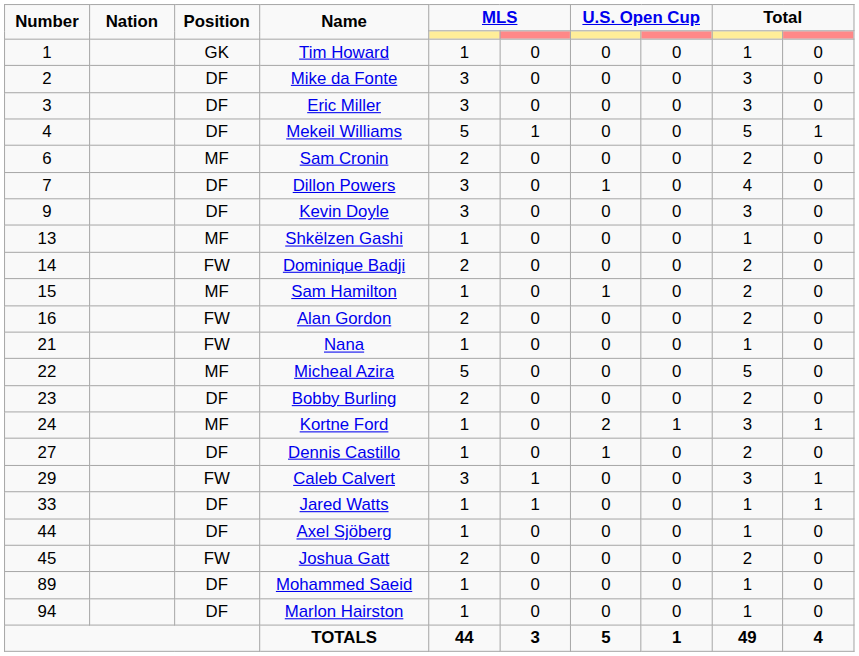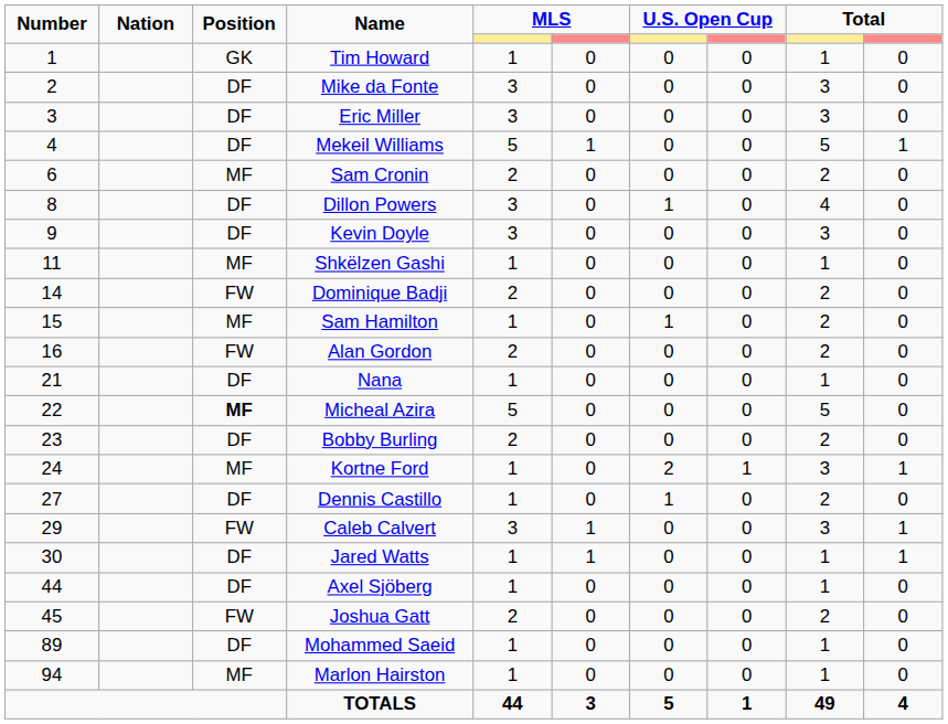Dillon Powers | Number: 7 -> 8
Shkëlzen Gashi | Number: 13 -> 11
Nana | Position: FW -> DF
Micheal Azira | Position: normal -> bold
Jared Watts | Number: 33 -> 30
Marlon Hairston | Position: DF -> MF
